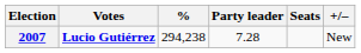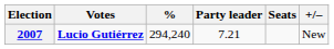2007 | %: 294,238 -> 294,240
2007 | Party leader: 7.28 -> 7.21
